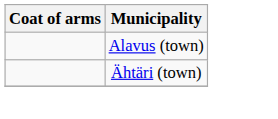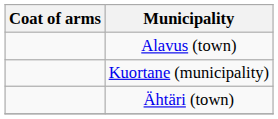+ row: Kuortane (municipality)
